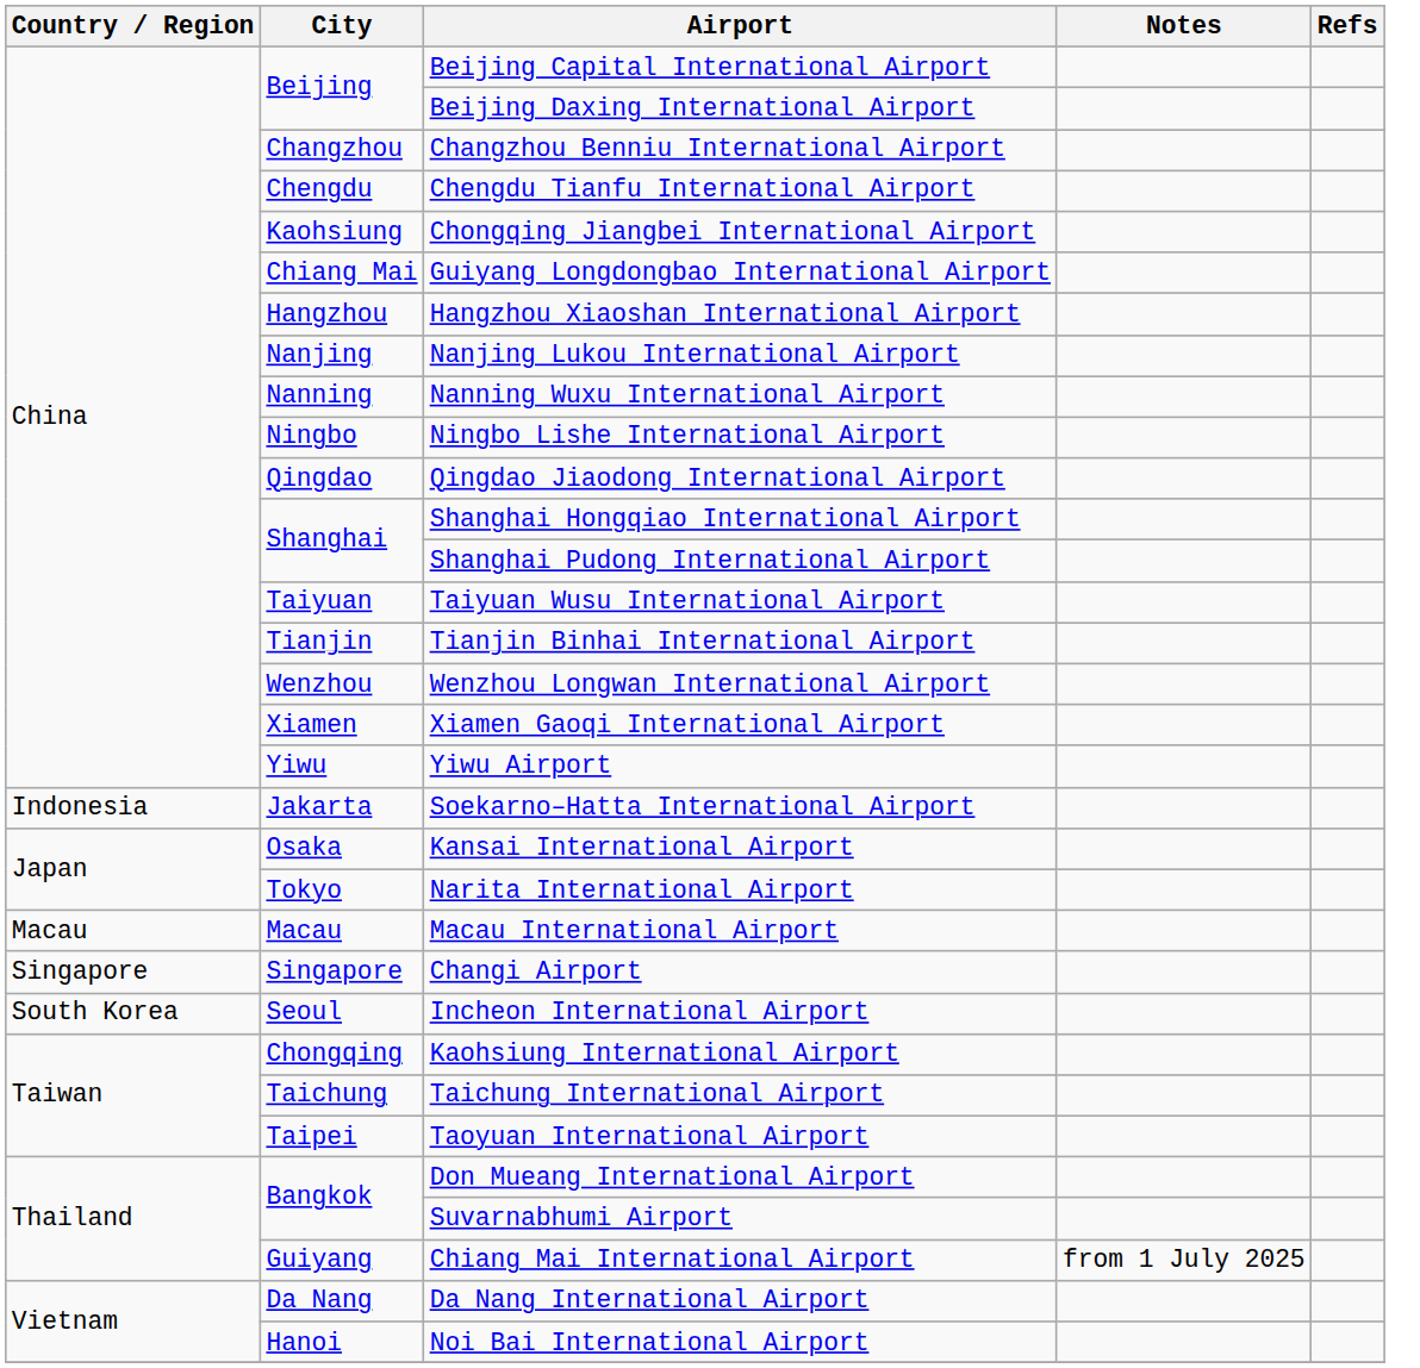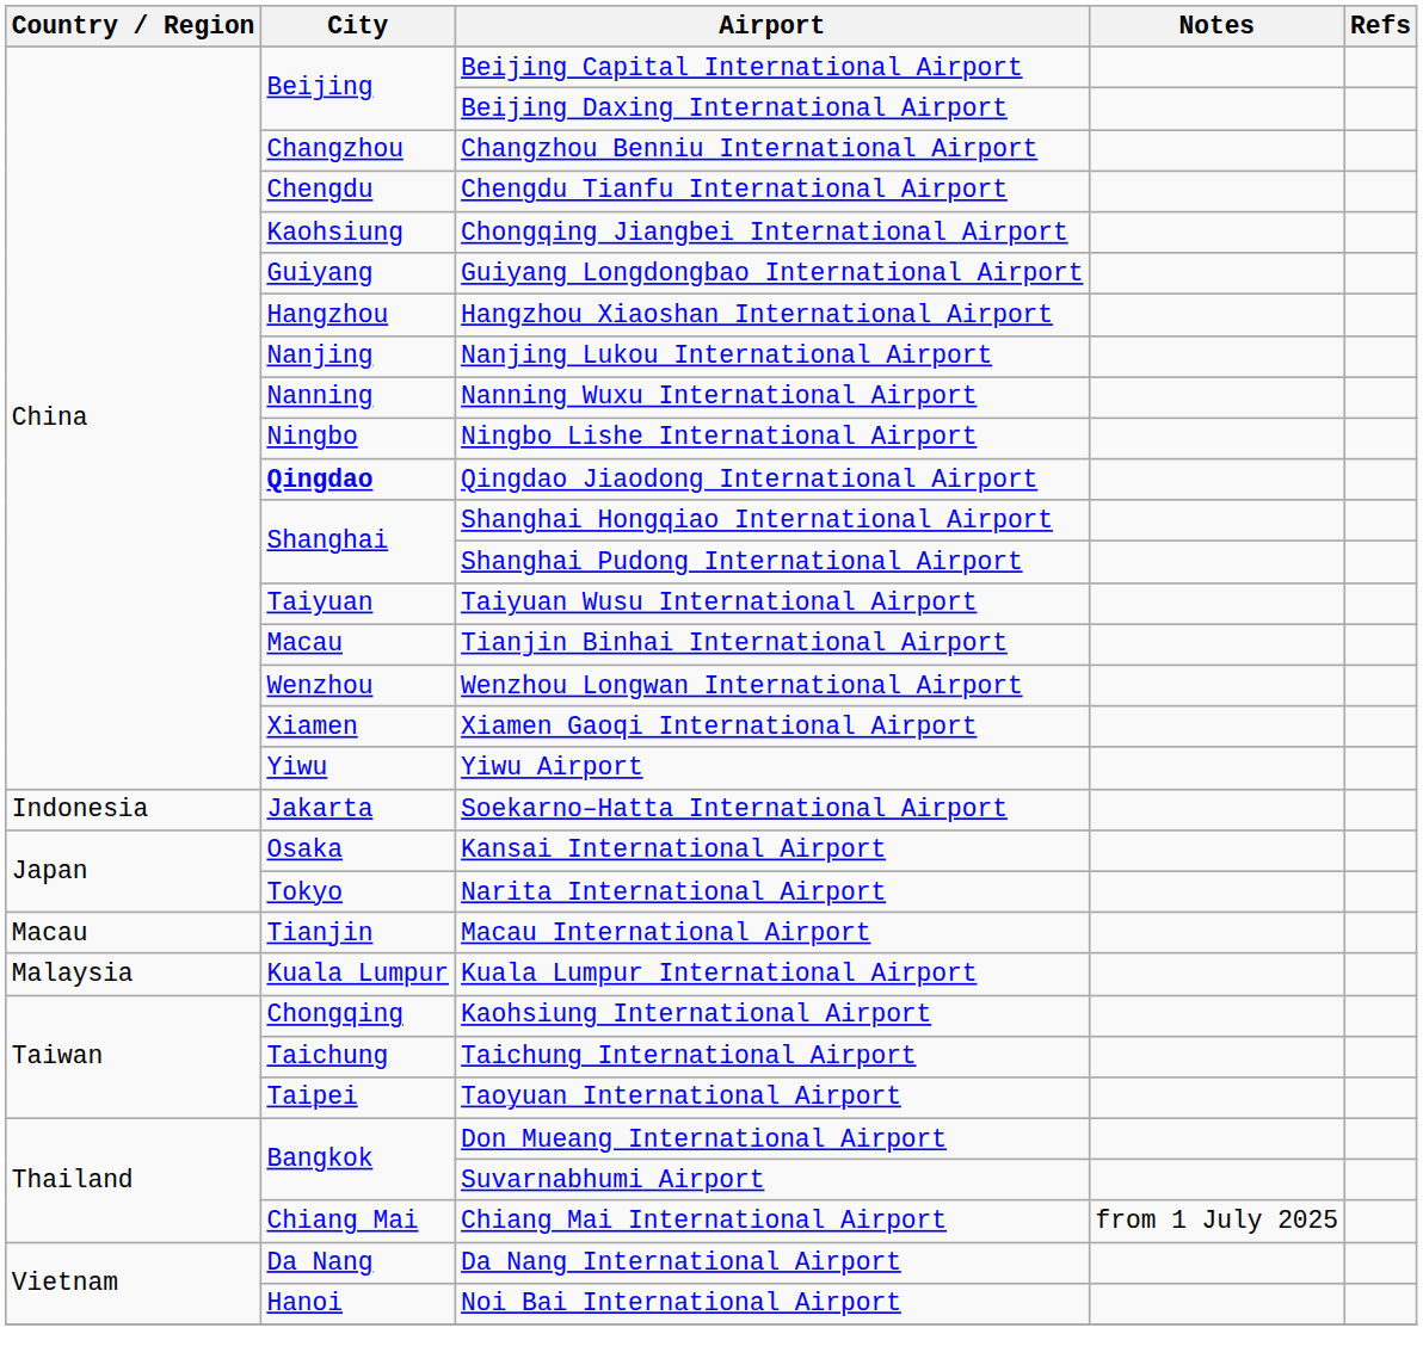Guiyang Longdongbao International Airport | City: Chiang Mai -> Guiyang
Qingdao Jiaodong International Airport | City: normal -> bold
Tianjin Binhai International Airport | City: Tianjin -> Macau
Macau International Airport | City: Macau -> Tianjin
+ row: Malaysia | Kuala Lumpur | Kuala Lumpur International Airport
- row: Singapore | Singapore | Changi Airport
- row: South Korea | Seoul | Incheon International Airport
Chiang Mai International Airport | City: Guiyang -> Chiang Mai
